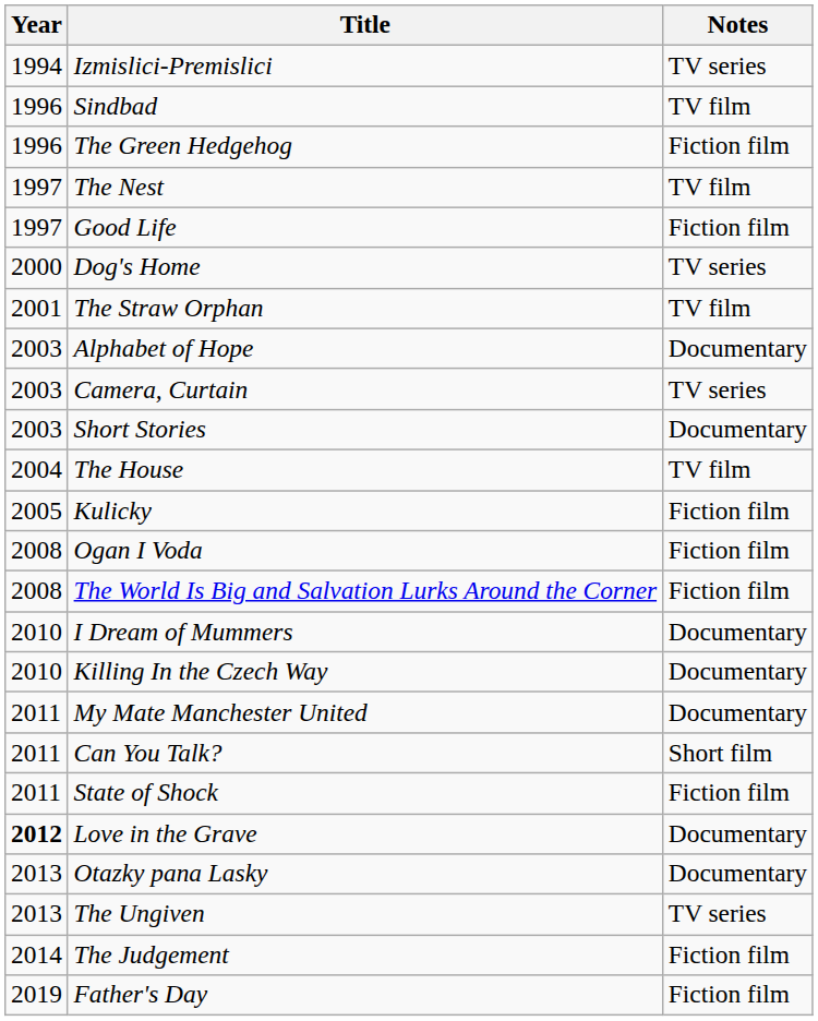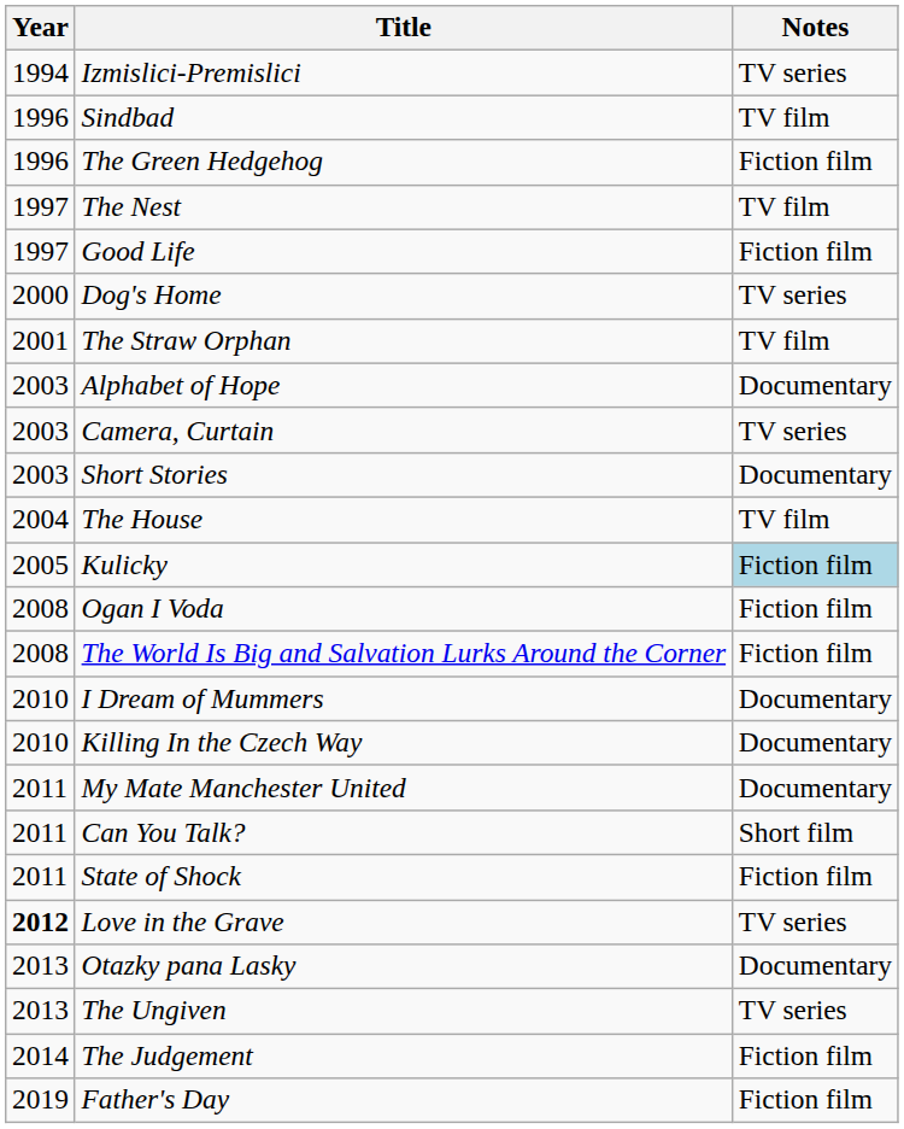Kulicky | Notes: no background -> lightblue background
Love in the Grave | Notes: Documentary -> TV series
